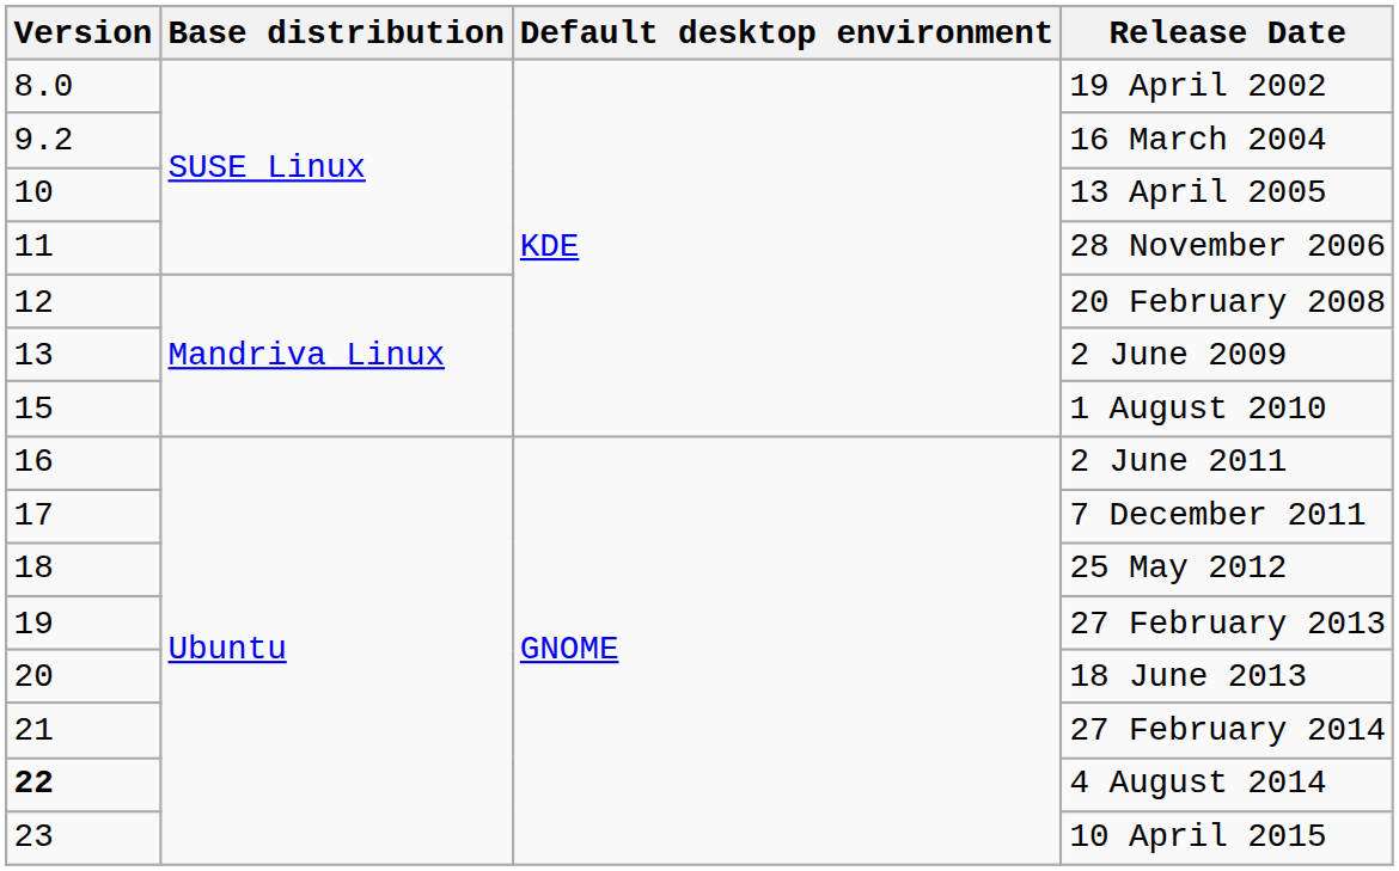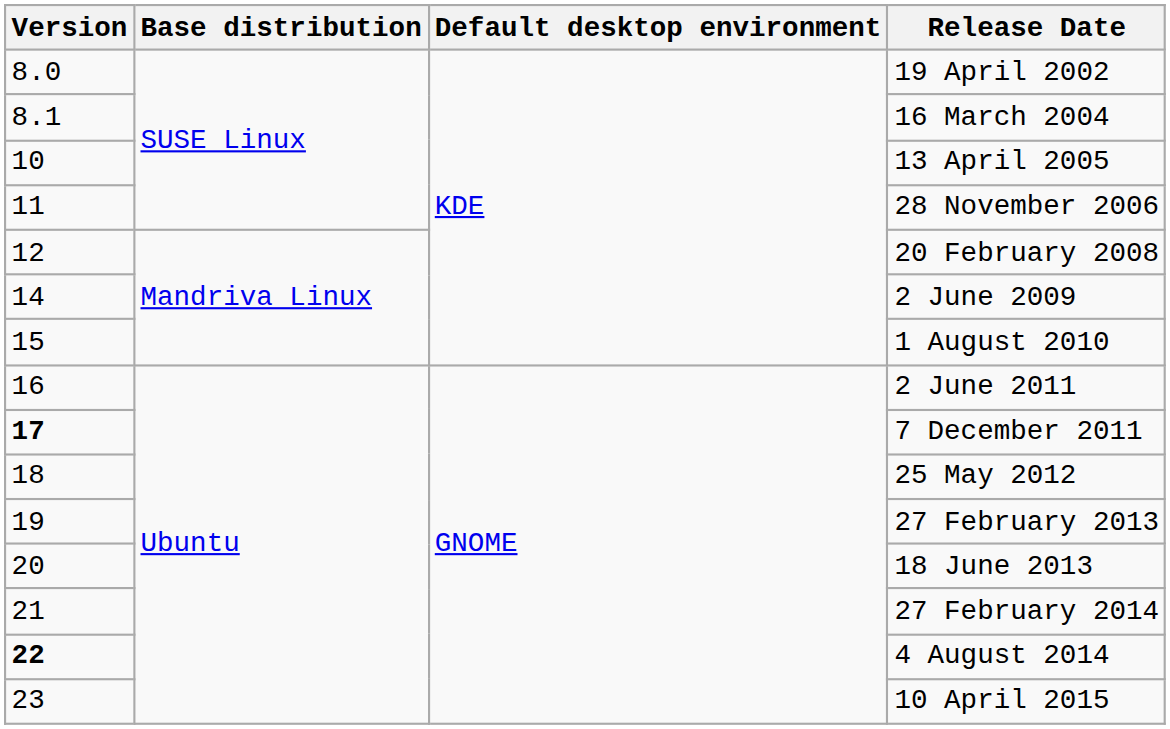16 March 2004 | Version: 9.2 -> 8.1
2 June 2009 | Version: 13 -> 14
7 December 2011 | Version: normal -> bold
